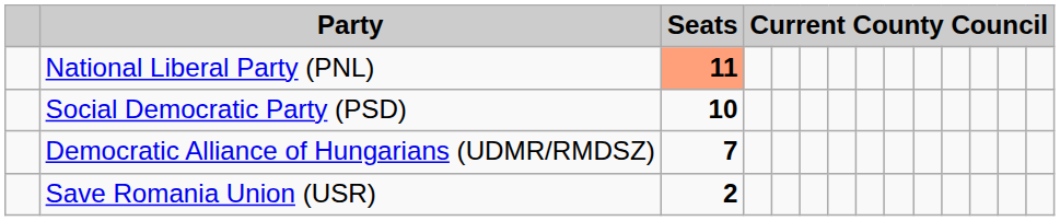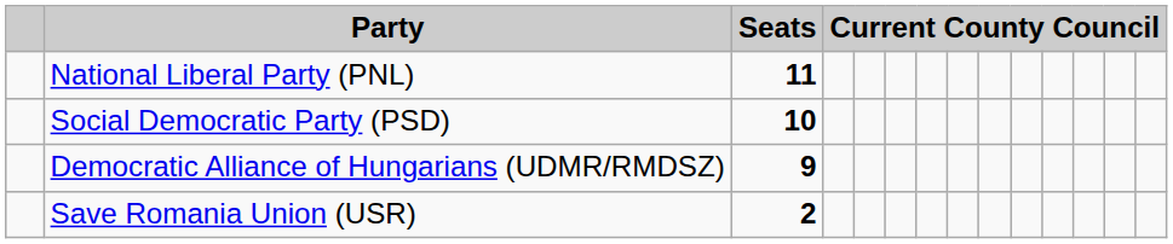National Liberal Party (PNL) | Seats: lightsalmon background -> no background
Democratic Alliance of Hungarians (UDMR/RMDSZ) | Seats: 7 -> 9
